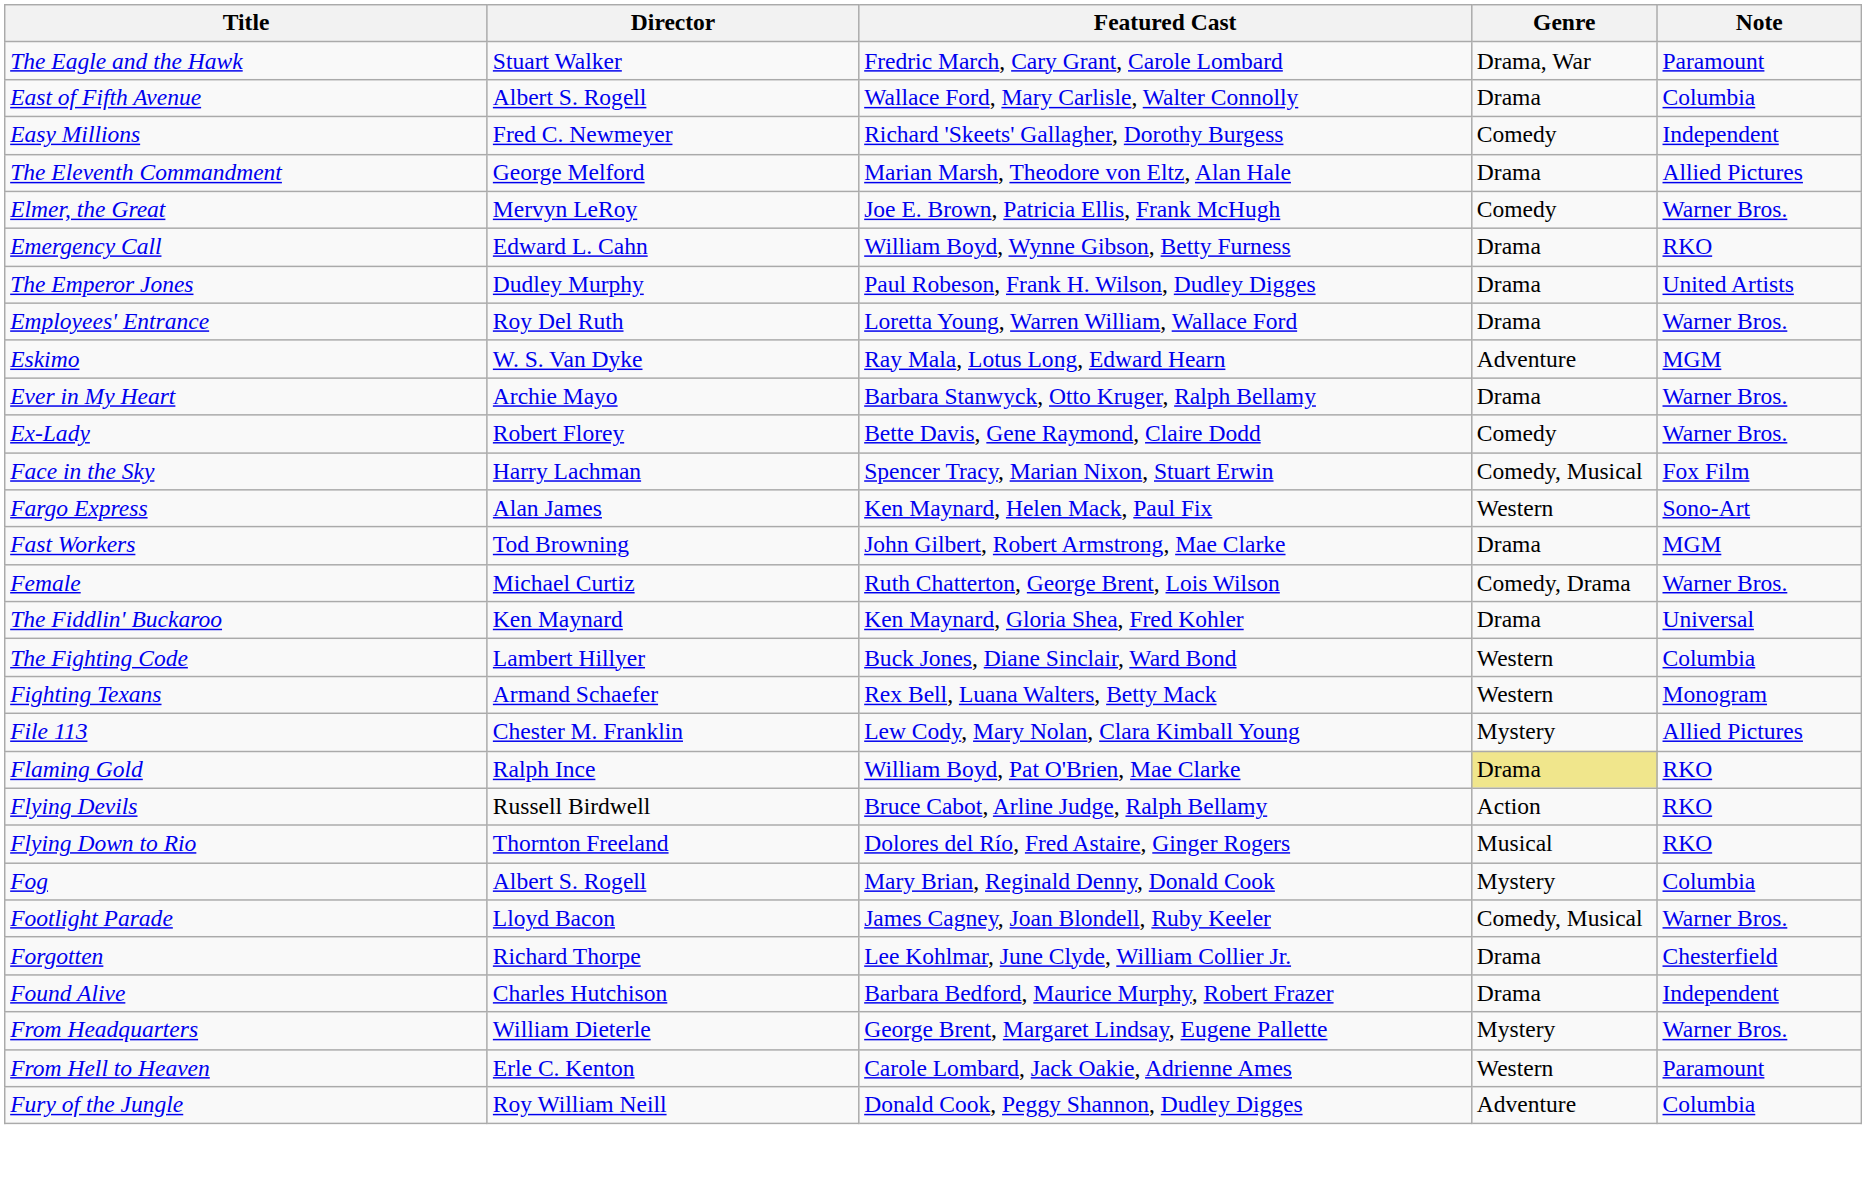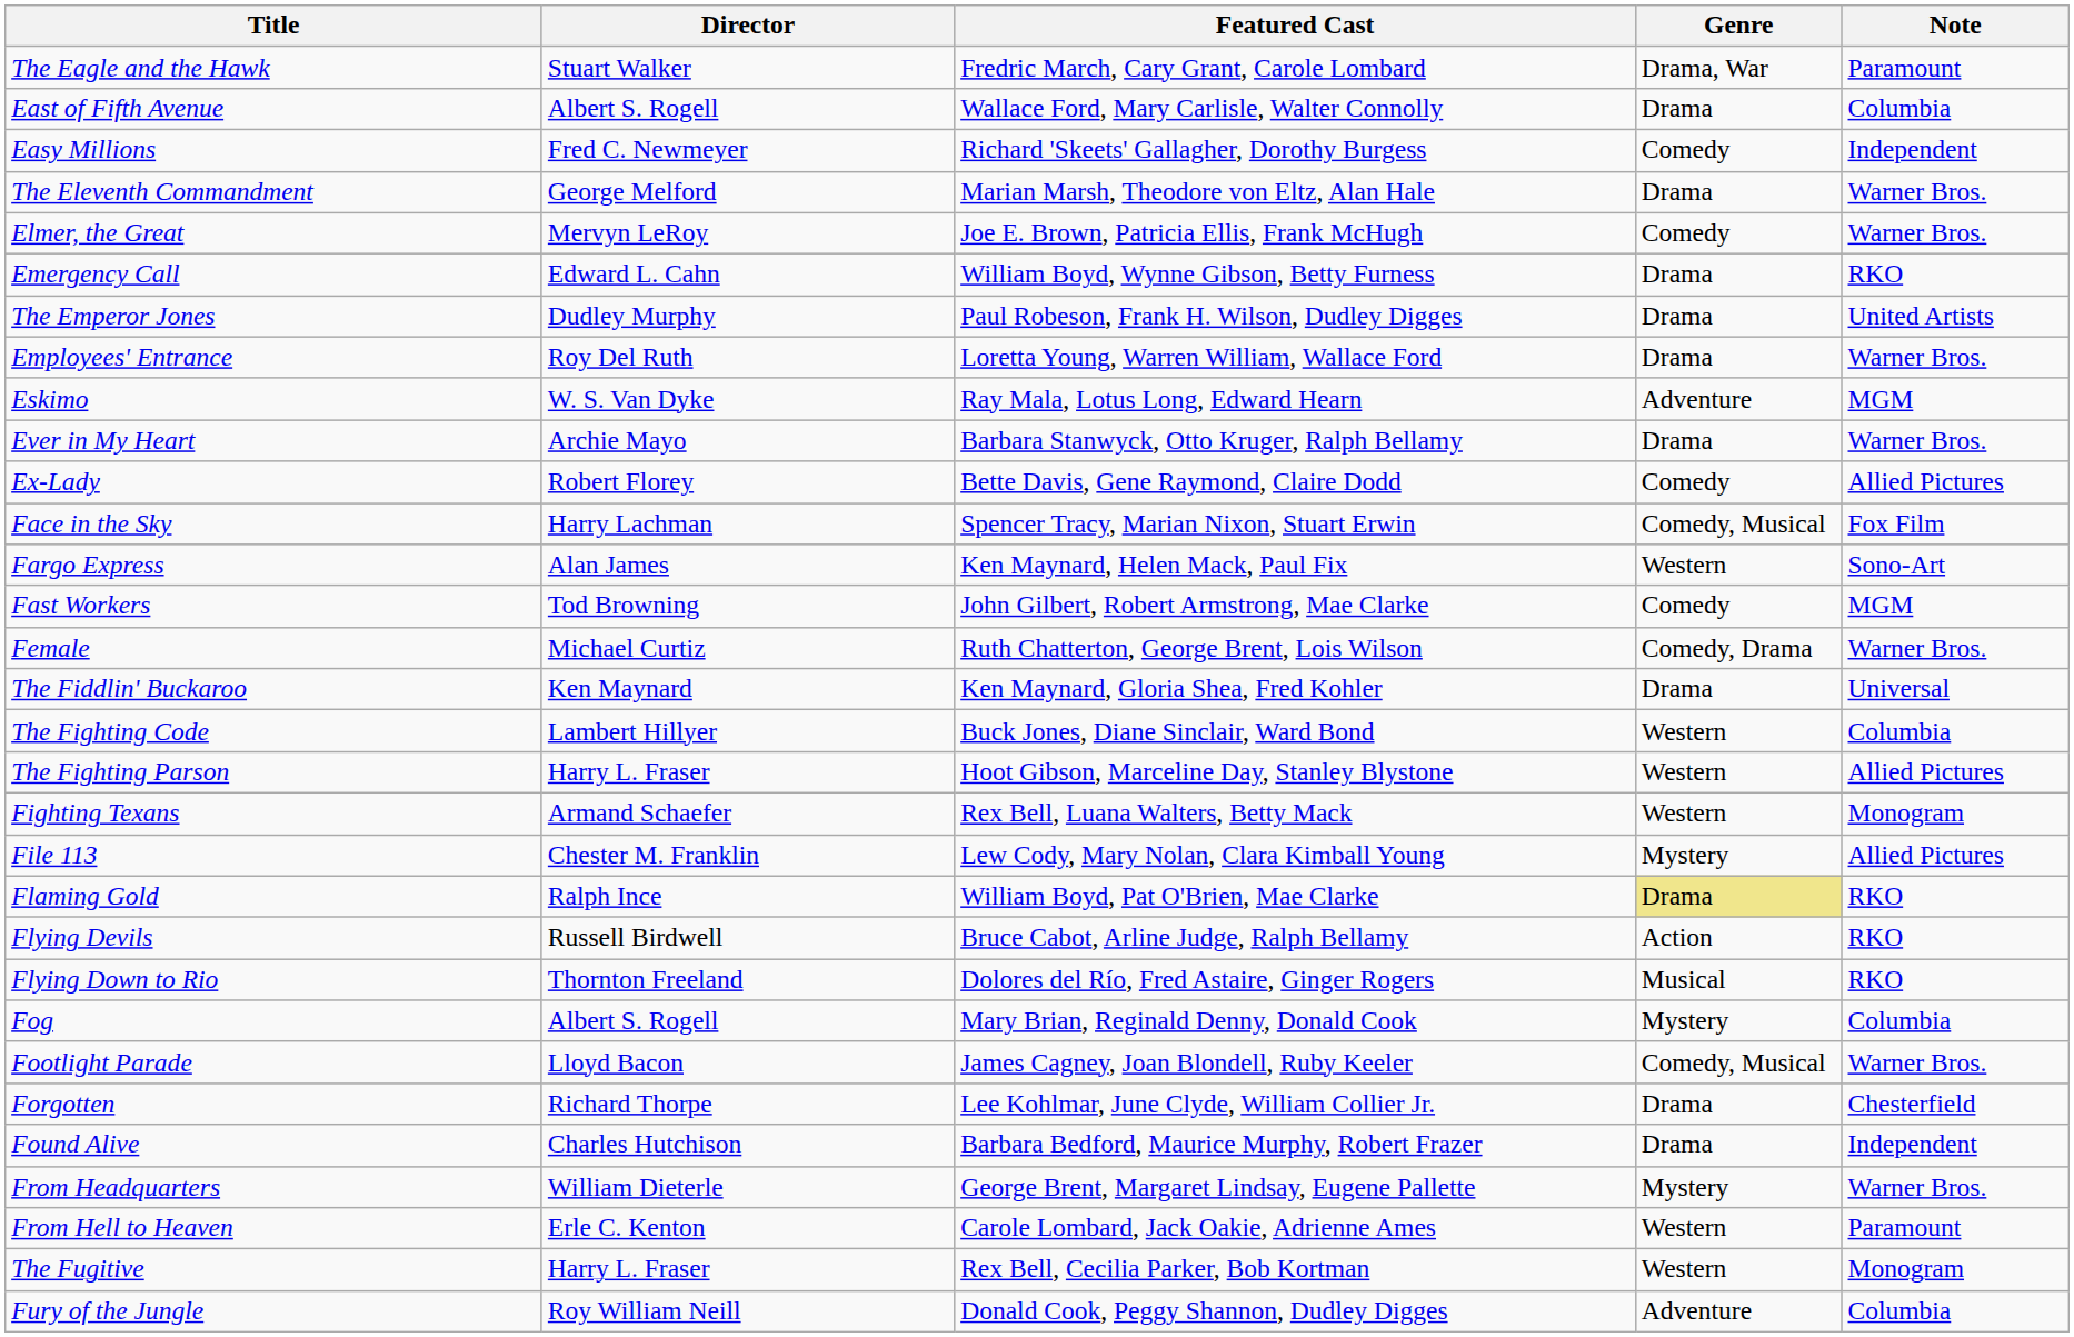The Eleventh Commandment | Note: Allied Pictures -> Warner Bros.
Ex-Lady | Note: Warner Bros. -> Allied Pictures
Fast Workers | Genre: Drama -> Comedy
+ row: The Fighting Parson | Harry L. Fraser | Hoot Gibson, Marceline Day, Stanley Blystone | Western | Allied Pictures
+ row: The Fugitive | Harry L. Fraser | Rex Bell, Cecilia Parker, Bob Kortman | Western | Monogram
